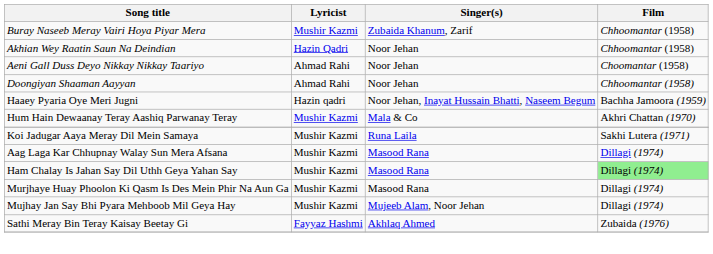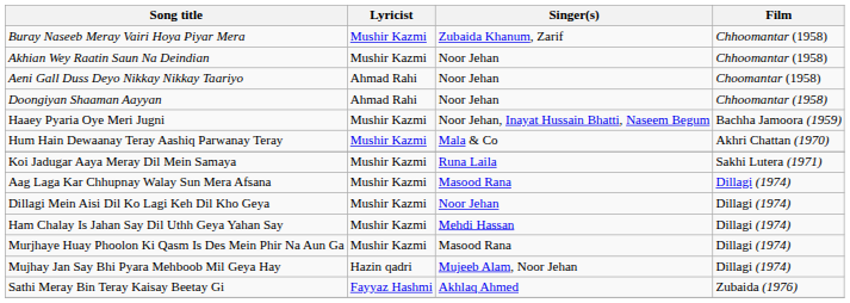Akhian Wey Raatin Saun Na Deindian | Lyricist: Hazin Qadri -> Mushir Kazmi
Haaey Pyaria Oye Meri Jugni | Lyricist: Hazin qadri -> Mushir Kazmi
+ row: Dillagi Mein Aisi Dil Ko Lagi Keh Dil Kho Geya | Mushir Kazmi | Noor Jehan | Dillagi (1974)
Ham Chalay Is Jahan Say Dil Uthh Geya Yahan Say | Singer(s): Masood Rana -> Mehdi Hassan
Ham Chalay Is Jahan Say Dil Uthh Geya Yahan Say | Film: lightgreen background -> no background
Mujhay Jan Say Bhi Pyara Mehboob Mil Geya Hay | Lyricist: Mushir Kazmi -> Hazin qadri
